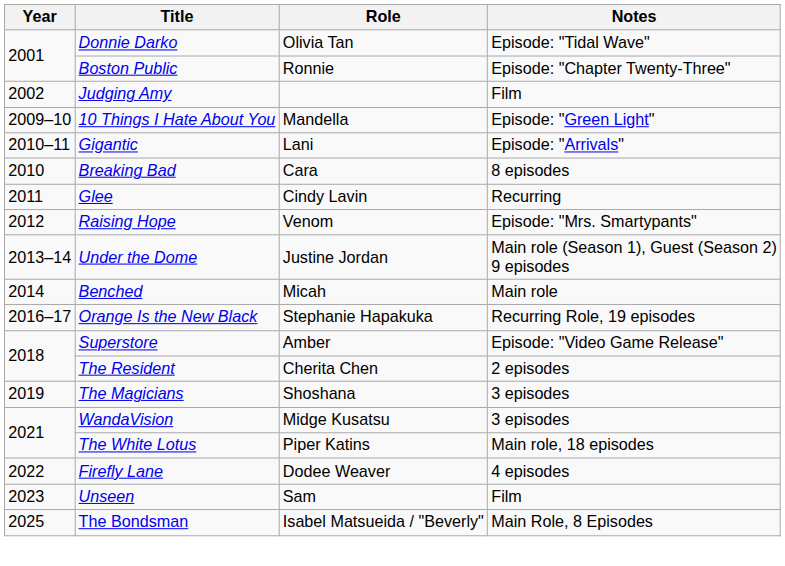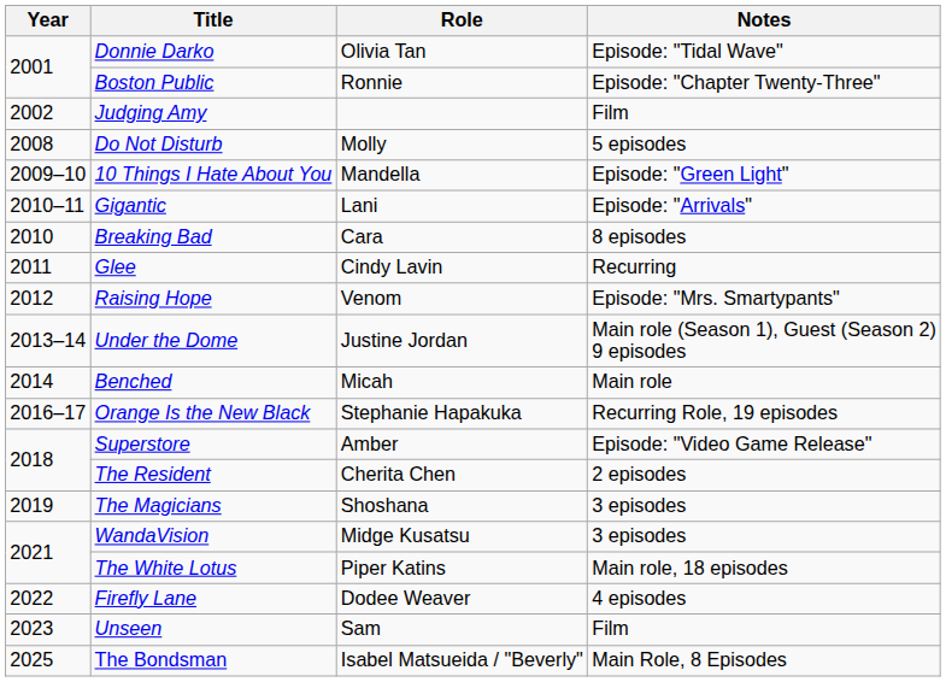+ row: 2008 | Do Not Disturb | Molly | 5 episodes
